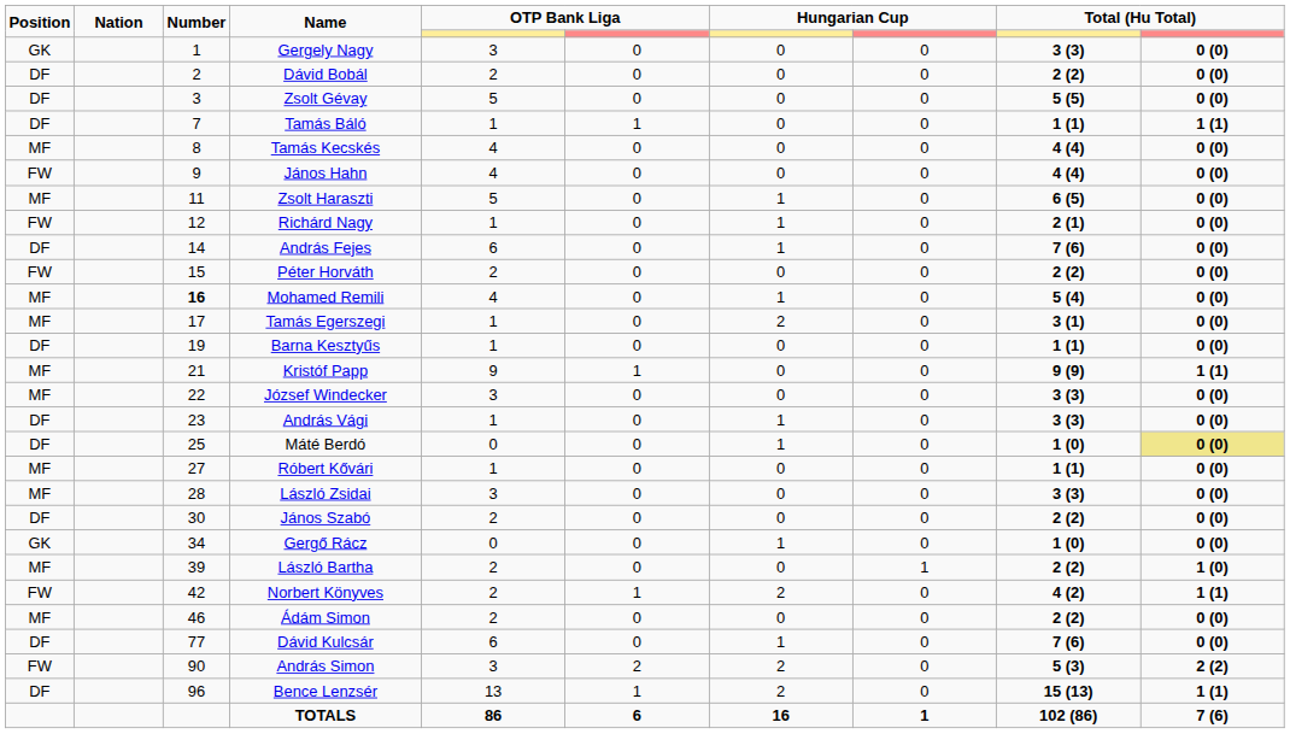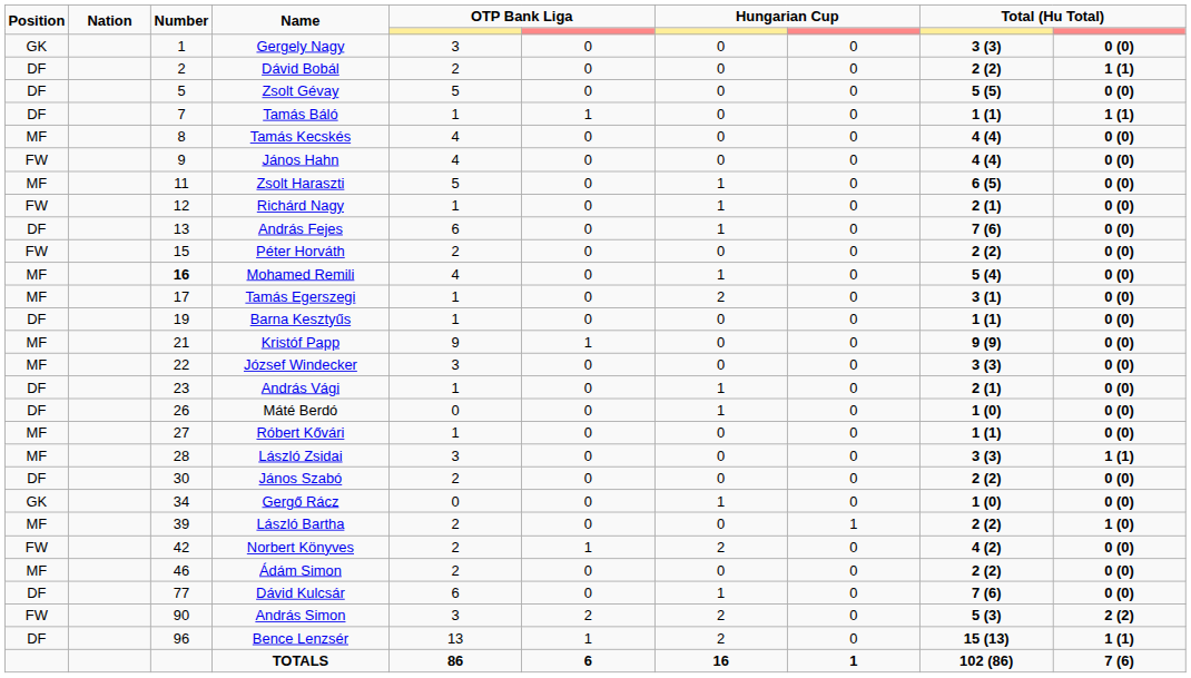Dávid Bobál | column 10: 0 (0) -> 1 (1)
Zsolt Gévay | Number: 3 -> 5
András Fejes | Number: 14 -> 13
Kristóf Papp | column 10: 1 (1) -> 0 (0)
András Vági | column 9: 3 (3) -> 2 (1)
Máté Berdó | Number: 25 -> 26
Máté Berdó | column 10: khaki background -> no background
László Zsidai | column 10: 0 (0) -> 1 (1)
Norbert Könyves | column 10: 1 (1) -> 0 (0)
